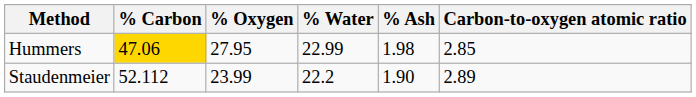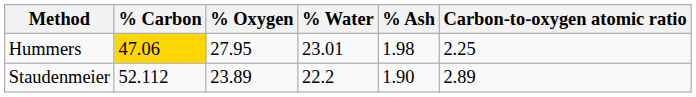Hummers | % Water: 22.99 -> 23.01
Hummers | Carbon-to-oxygen atomic ratio: 2.85 -> 2.25
Staudenmeier | % Oxygen: 23.99 -> 23.89
